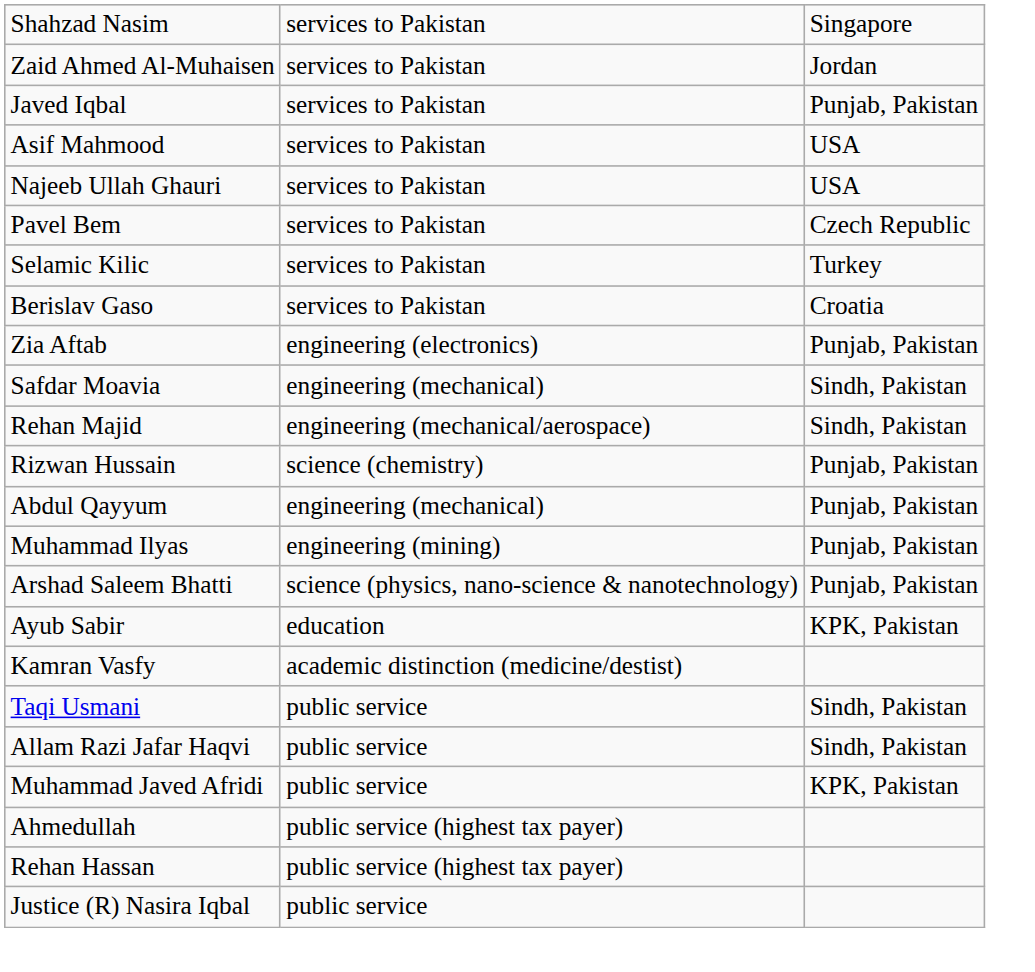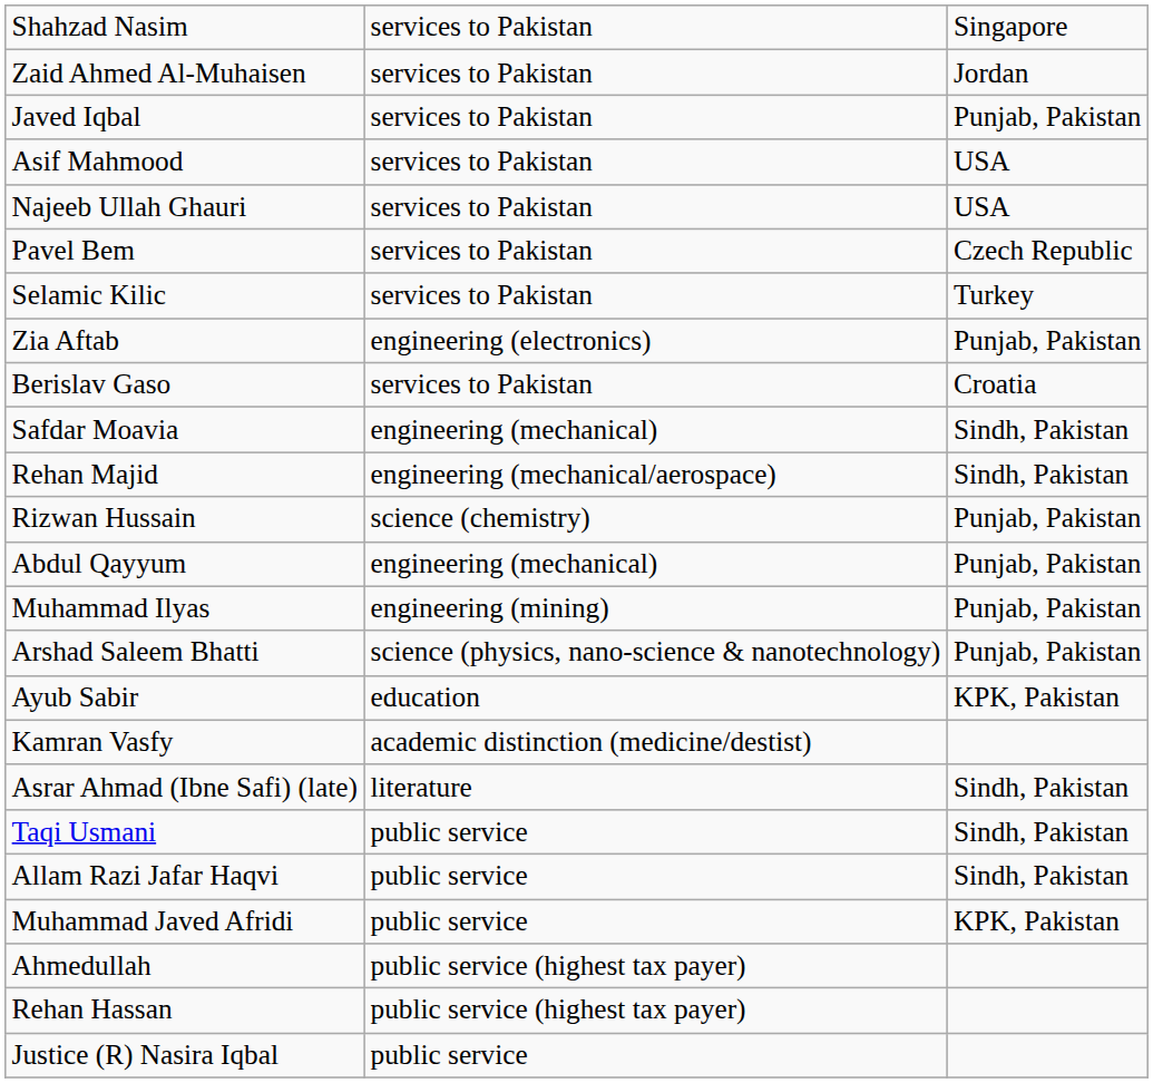rows swapped: Berislav Gaso <-> Zia Aftab
+ row: Asrar Ahmad (Ibne Safi) (late) | literature | Sindh, Pakistan
